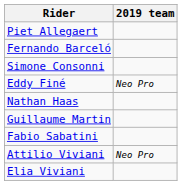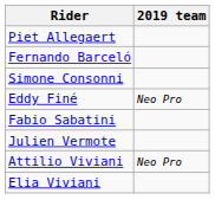- row: Nathan Haas
- row: Guillaume Martin
+ row: Julien Vermote
